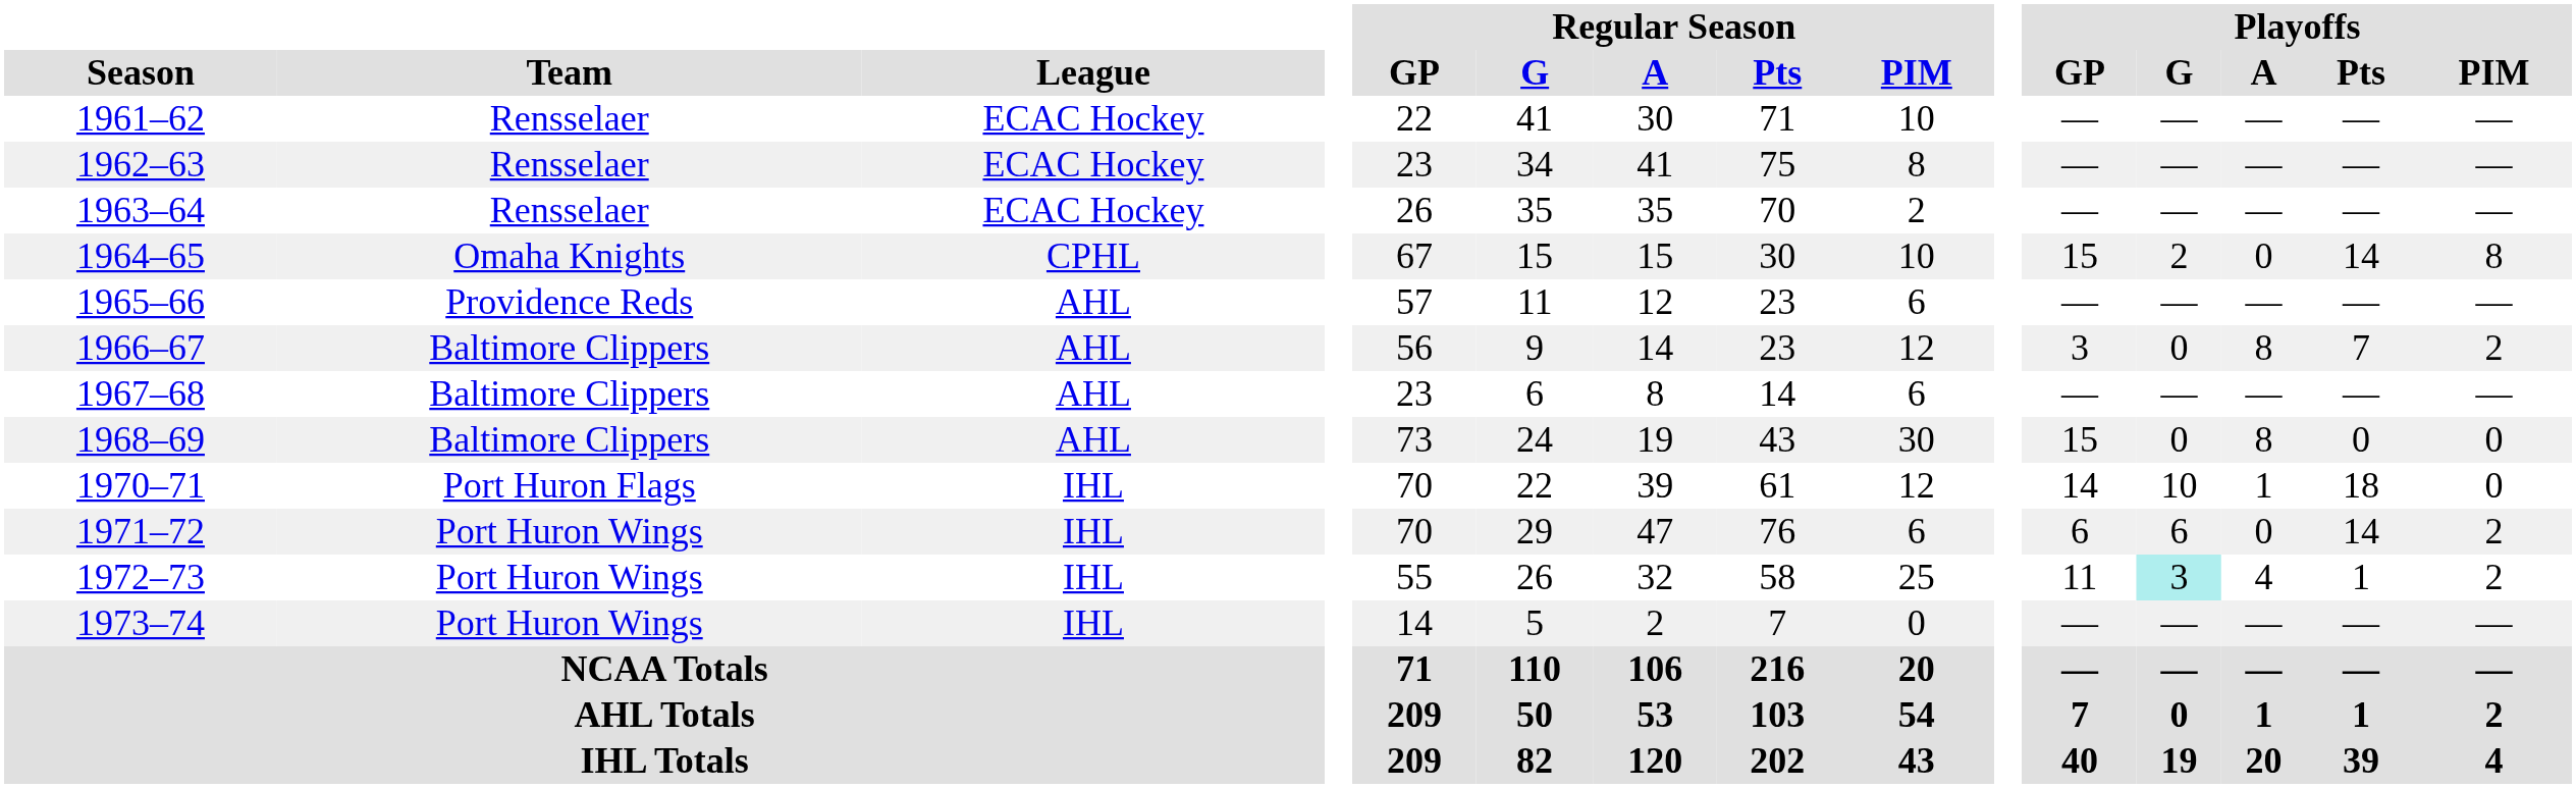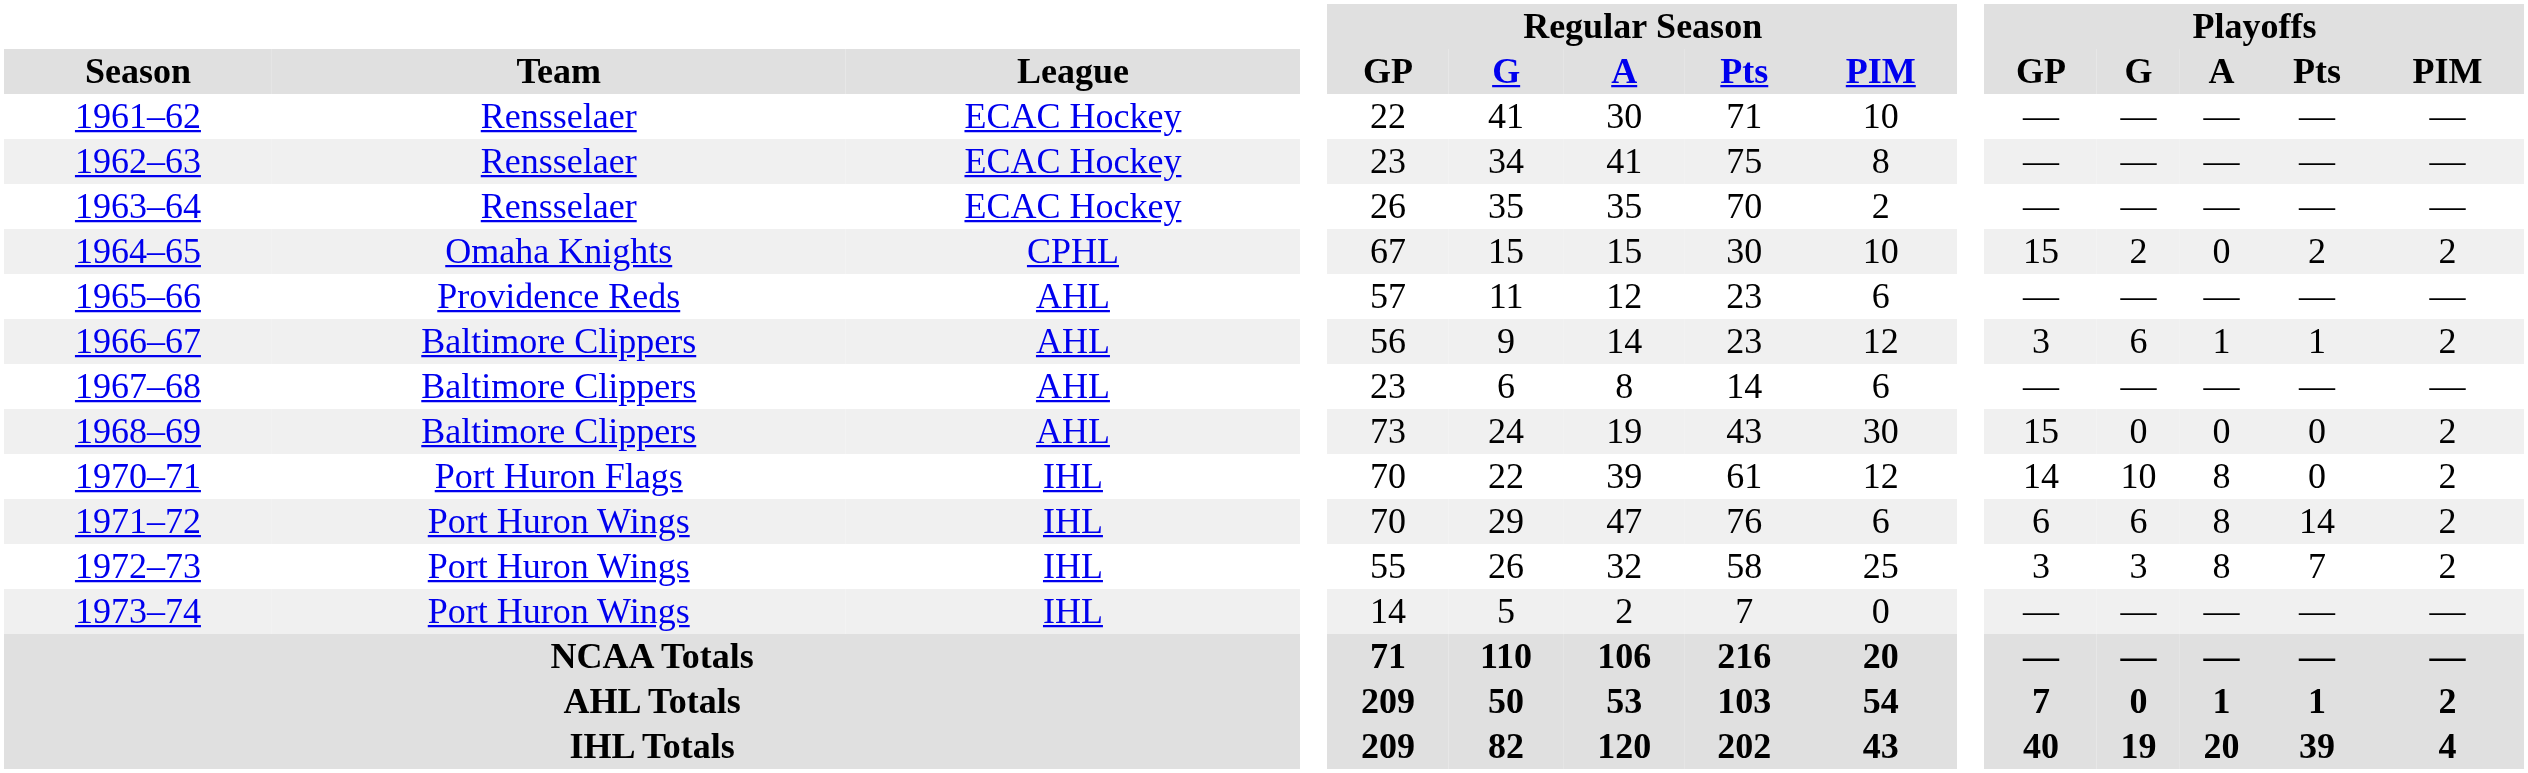1964–65 | Playoffs / Pts: 14 -> 2
1964–65 | Playoffs / PIM: 8 -> 2
1966–67 | Playoffs / G: 0 -> 6
1966–67 | Playoffs / A: 8 -> 1
1966–67 | Playoffs / Pts: 7 -> 1
1968–69 | Playoffs / A: 8 -> 0
1968–69 | Playoffs / PIM: 0 -> 2
1970–71 | Playoffs / A: 1 -> 8
1970–71 | Playoffs / Pts: 18 -> 0
1970–71 | Playoffs / PIM: 0 -> 2
1971–72 | Playoffs / A: 0 -> 8
1972–73 | Playoffs / GP: 11 -> 3
1972–73 | Playoffs / G: paleturquoise background -> no background
1972–73 | Playoffs / A: 4 -> 8
1972–73 | Playoffs / Pts: 1 -> 7
